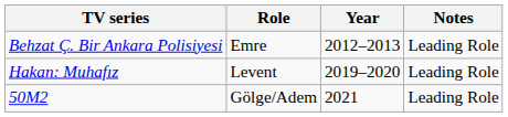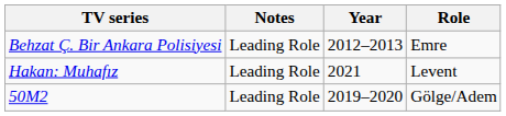columns swapped: Role <-> Notes
Hakan: Muhafız | Year: 2019–2020 -> 2021
50M2 | Year: 2021 -> 2019–2020
